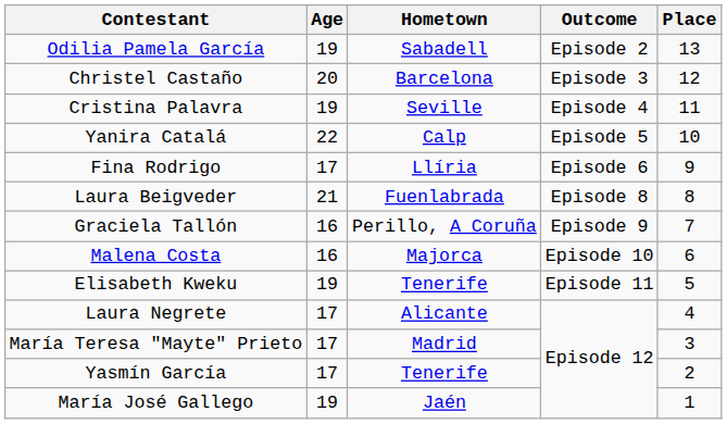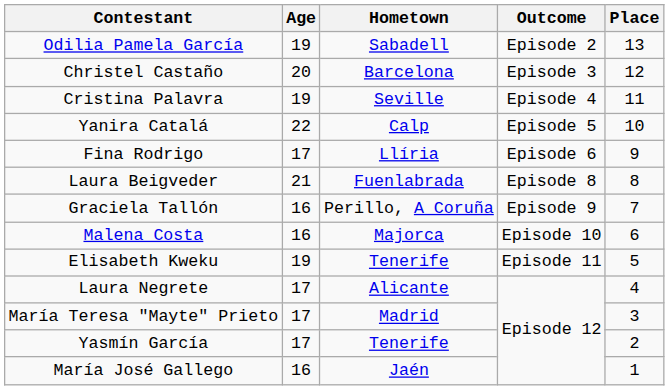María José Gallego | Age: 19 -> 16
